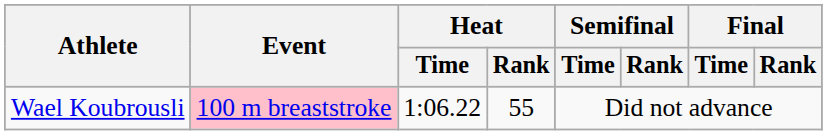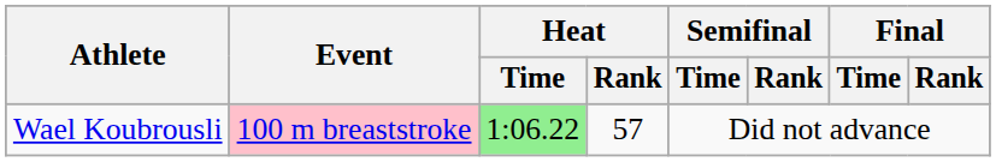Wael Koubrousli | Heat / Time: no background -> lightgreen background
Wael Koubrousli | Heat / Rank: 55 -> 57
